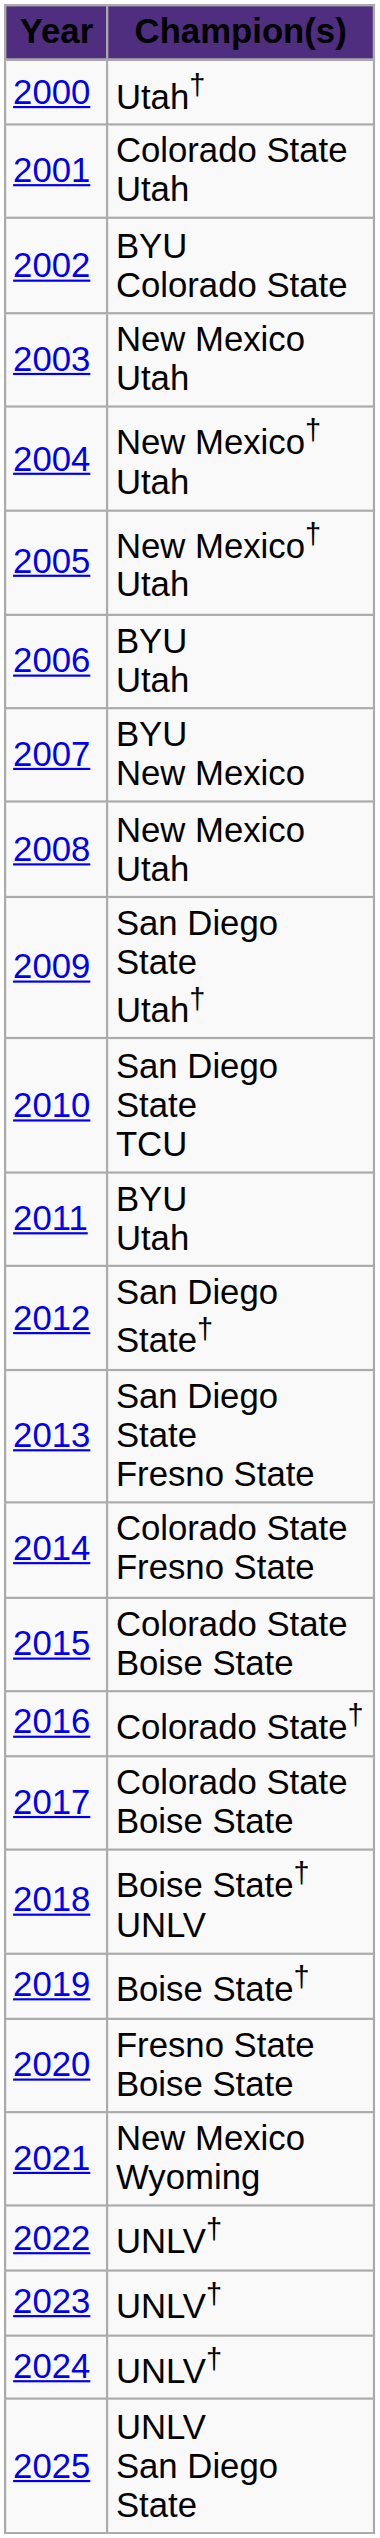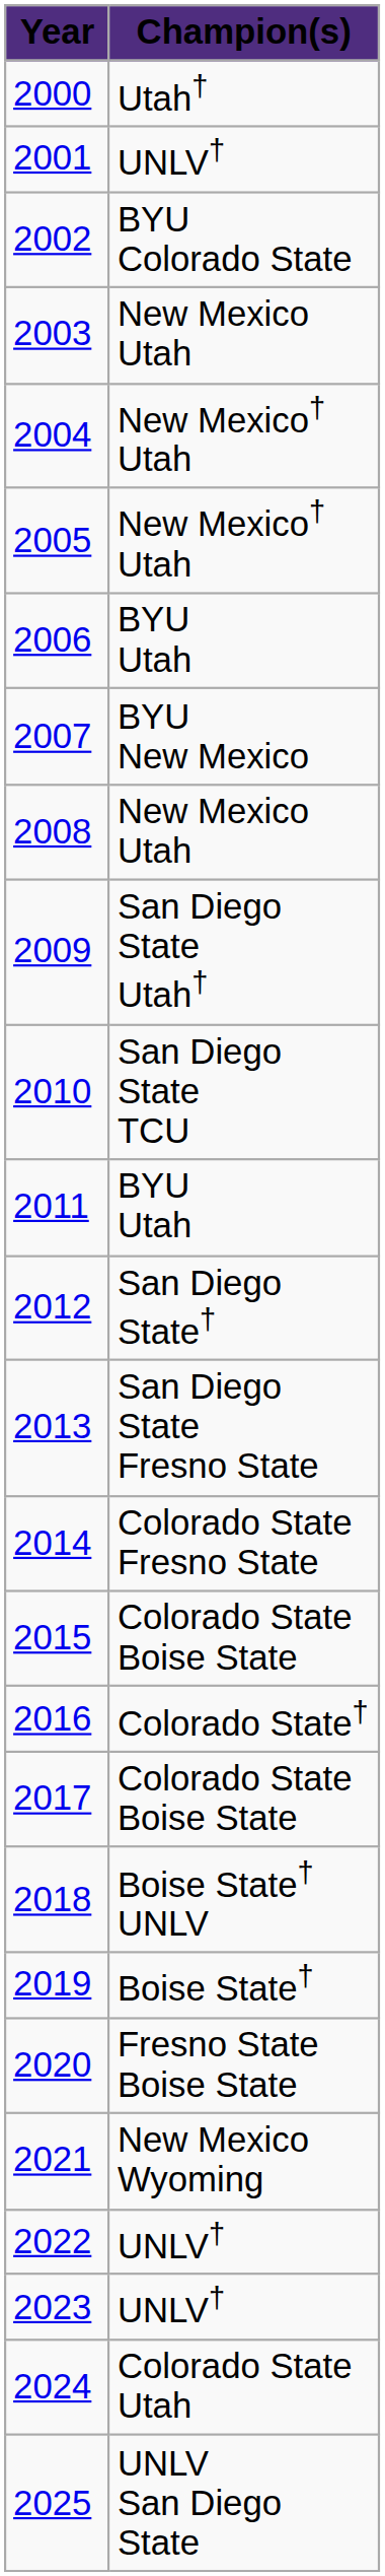2001 | Champion(s): Colorado State Utah -> UNLV†
2024 | Champion(s): UNLV† -> Colorado State Utah
